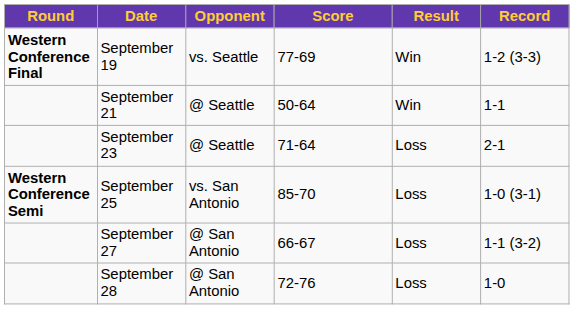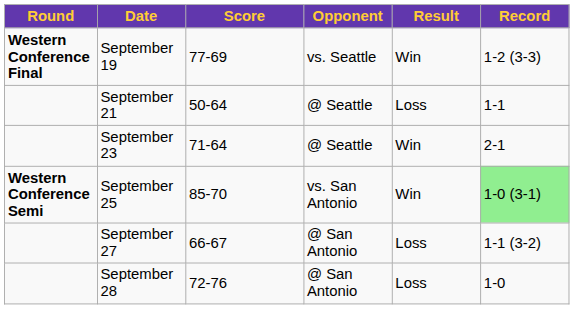columns swapped: Opponent <-> Score
September 21 | Result: Win -> Loss
September 23 | Result: Loss -> Win
September 25 | Result: Loss -> Win
September 25 | Record: no background -> lightgreen background
